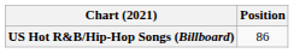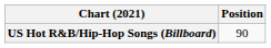US Hot R&B/Hip-Hop Songs (Billboard) | Position: 86 -> 90
